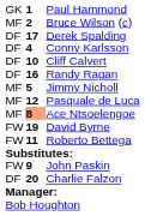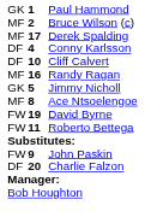Derek Spalding | column 1: DF -> MF
Randy Ragan | column 1: DF -> MF
Jimmy Nicholl | column 1: MF -> GK
- row: MF | 12 | Pasquale de Luca
Ace Ntsoelengoe | column 2: lightsalmon background -> no background
